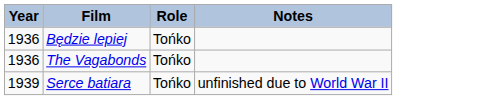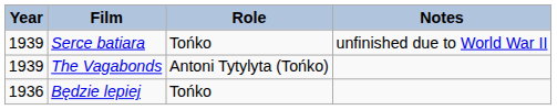rows swapped: Będzie lepiej <-> Serce batiara
The Vagabonds | Year: 1936 -> 1939
The Vagabonds | Role: Tońko -> Antoni Tytylyta (Tońko)
